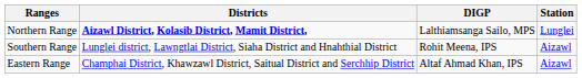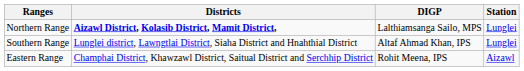Southern Range | DIGP: Rohit Meena, IPS -> Altaf Ahmad Khan, IPS
Southern Range | Station: Aizawl -> Lunglei
Eastern Range | DIGP: Altaf Ahmad Khan, IPS -> Rohit Meena, IPS
